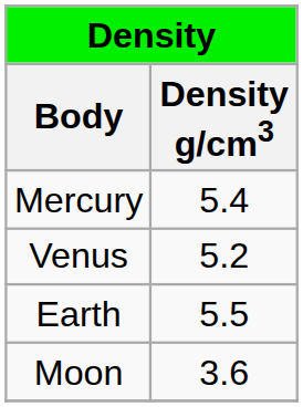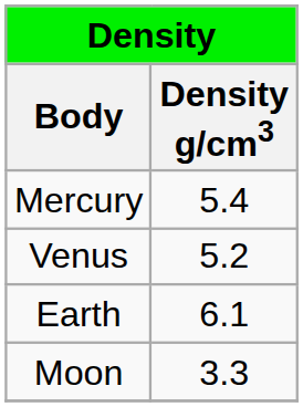Earth | Density g/cm3: 5.5 -> 6.1
Moon | Density g/cm3: 3.6 -> 3.3
